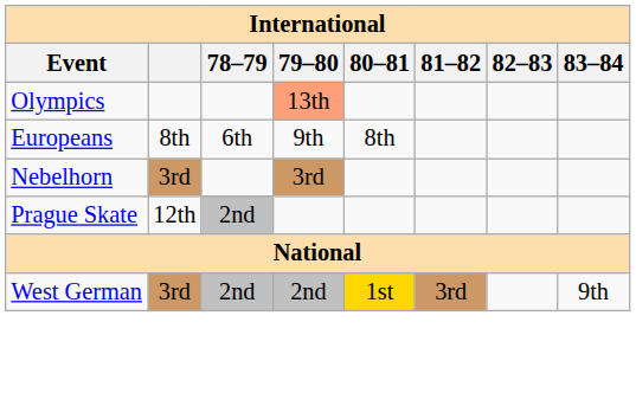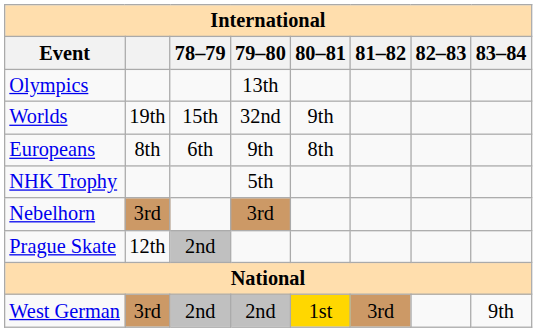Olympics | 79–80: lightsalmon background -> no background
+ row: Worlds | 19th | 15th | 32nd | 9th
+ row: NHK Trophy | 5th
